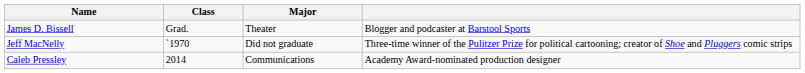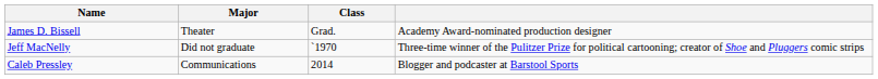columns swapped: Class <-> Major
James D. Bissell | column 4: Blogger and podcaster at Barstool Sports -> Academy Award-nominated production designer
Caleb Pressley | column 4: Academy Award-nominated production designer -> Blogger and podcaster at Barstool Sports
